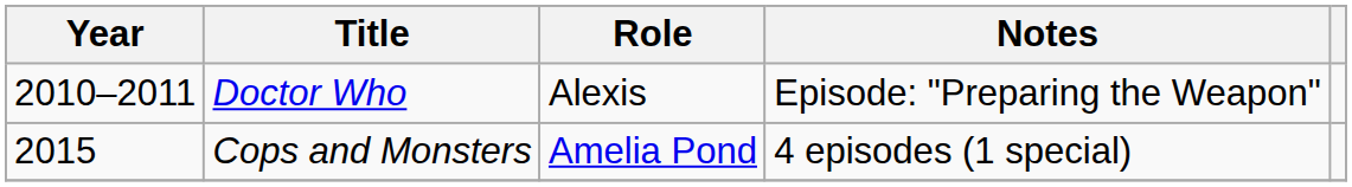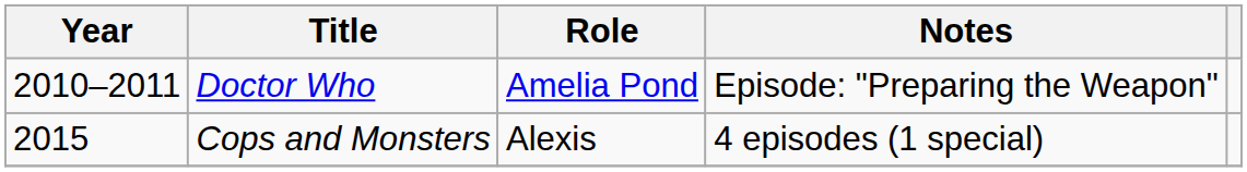Doctor Who | Role: Alexis -> Amelia Pond
Cops and Monsters | Role: Amelia Pond -> Alexis
